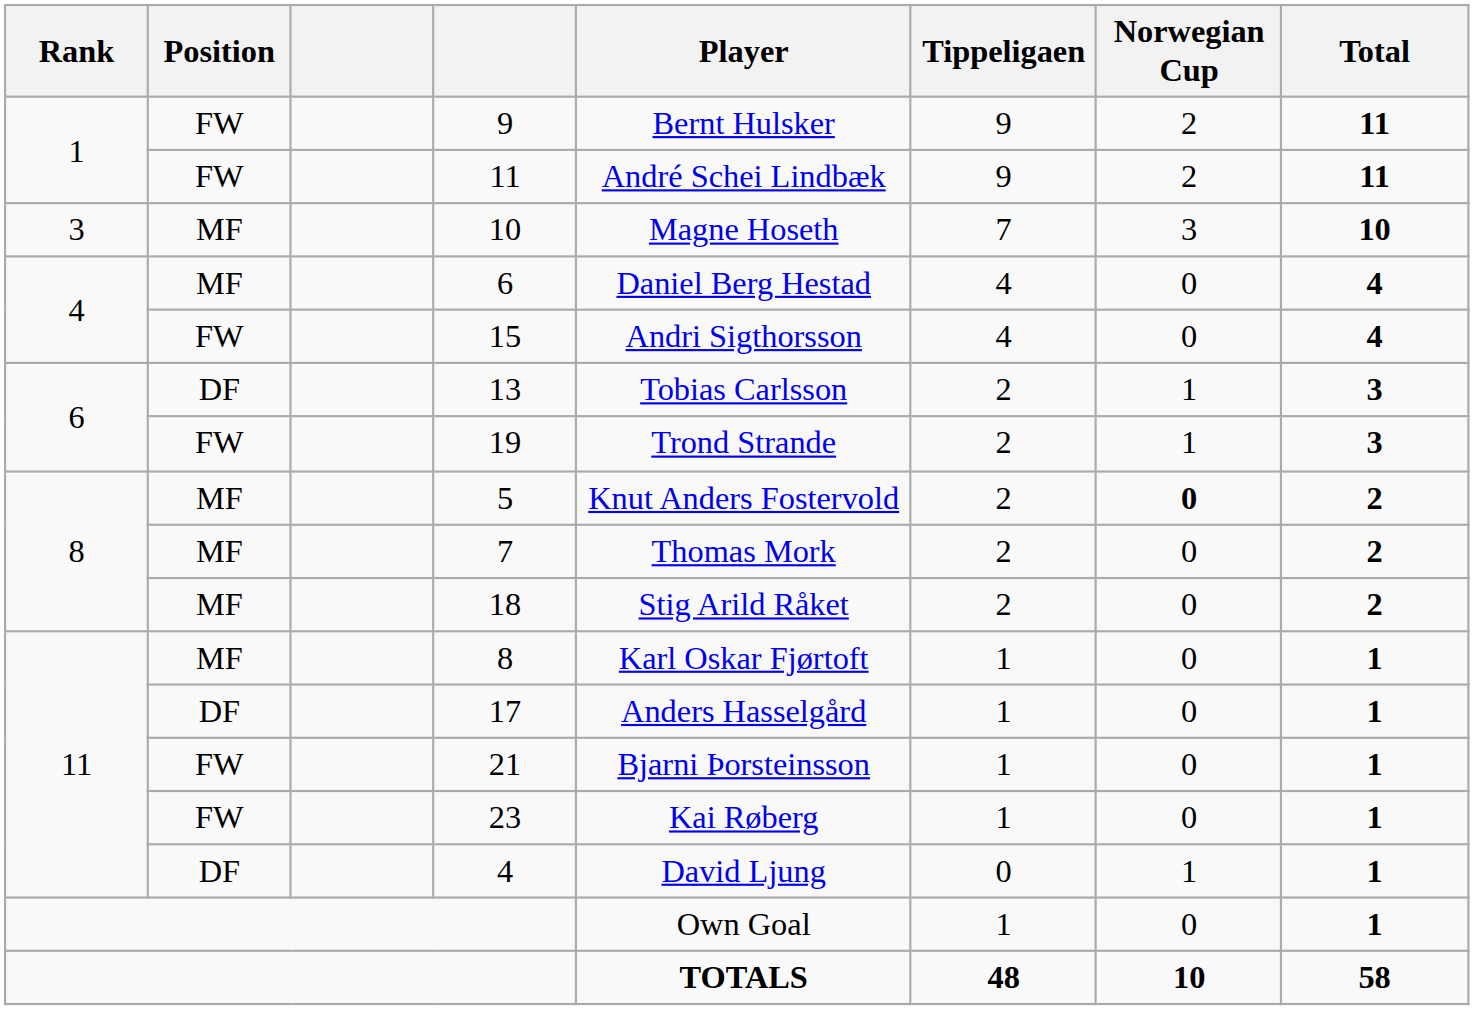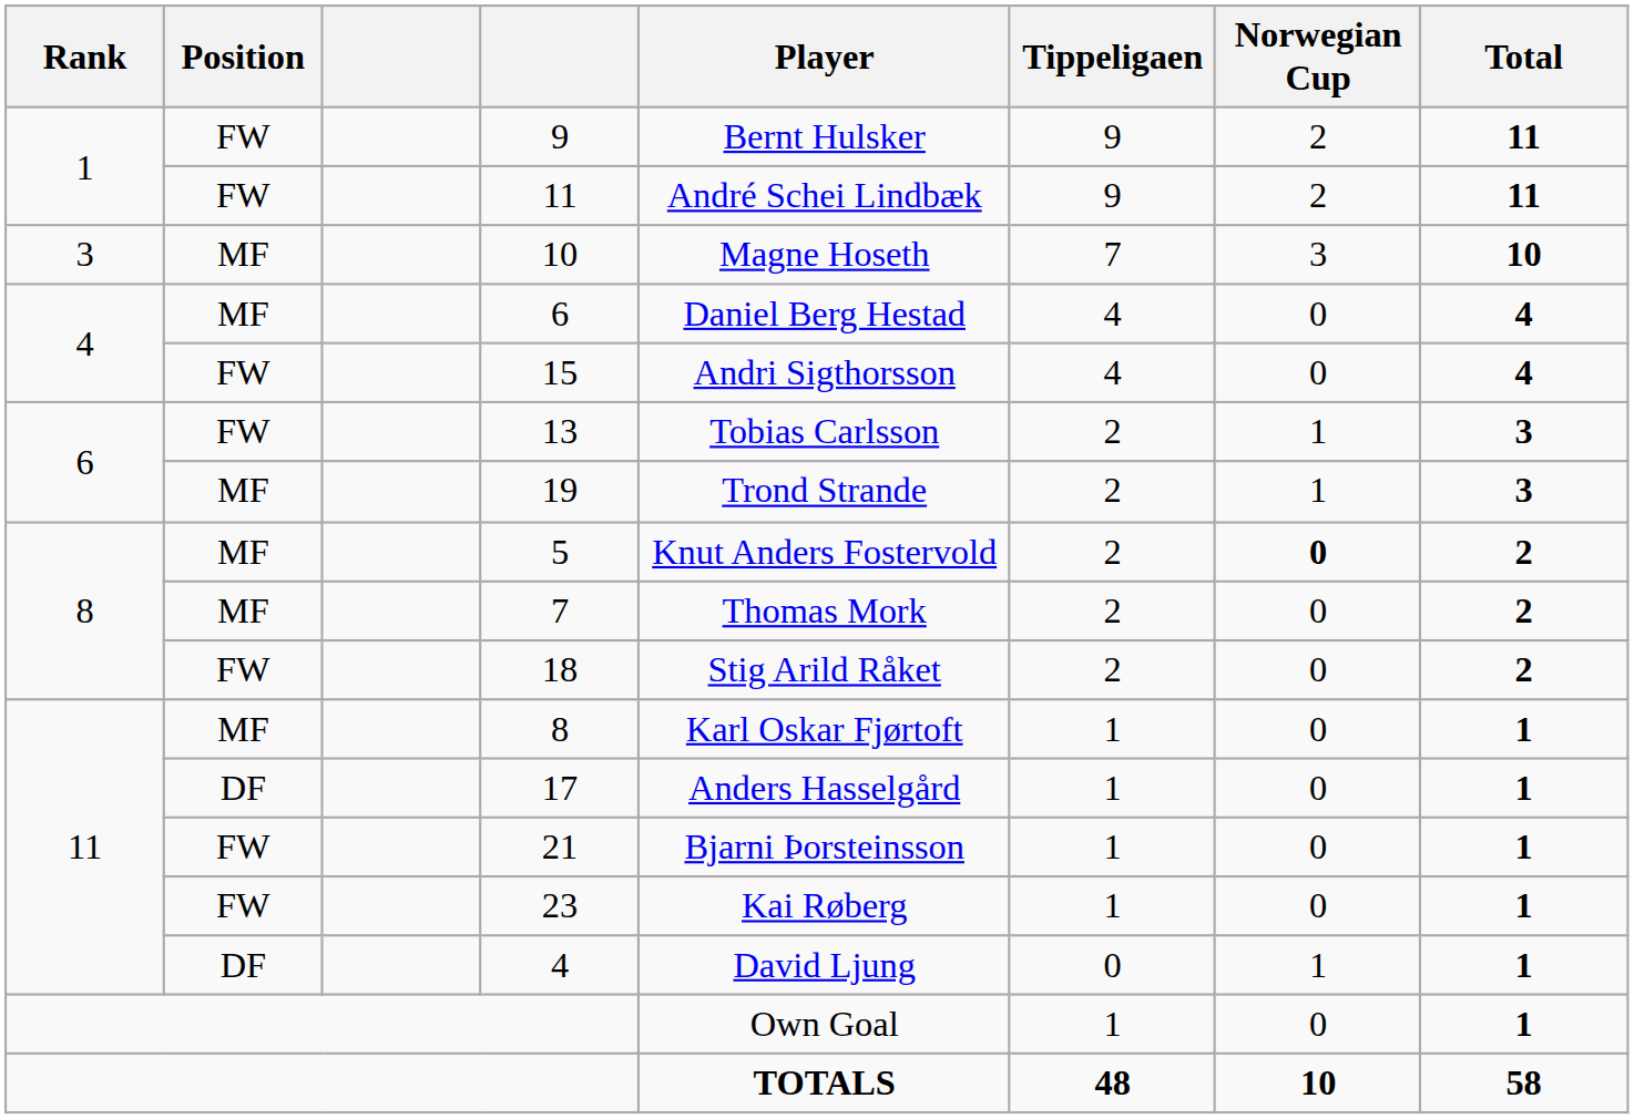13 | Position: DF -> FW
19 | Position: FW -> MF
18 | Position: MF -> FW
